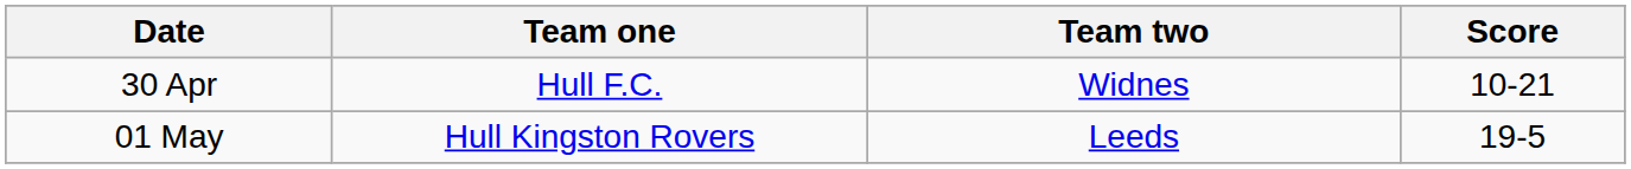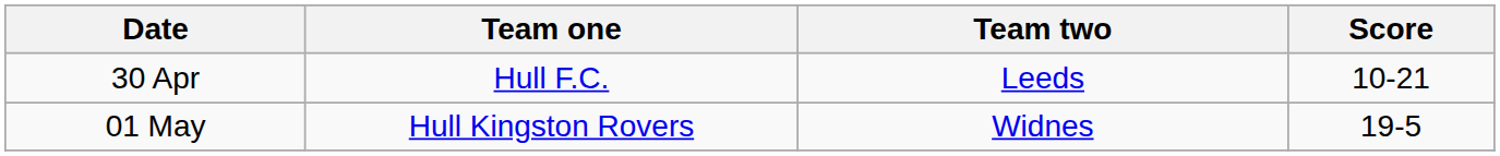30 Apr | Team two: Widnes -> Leeds
01 May | Team two: Leeds -> Widnes
